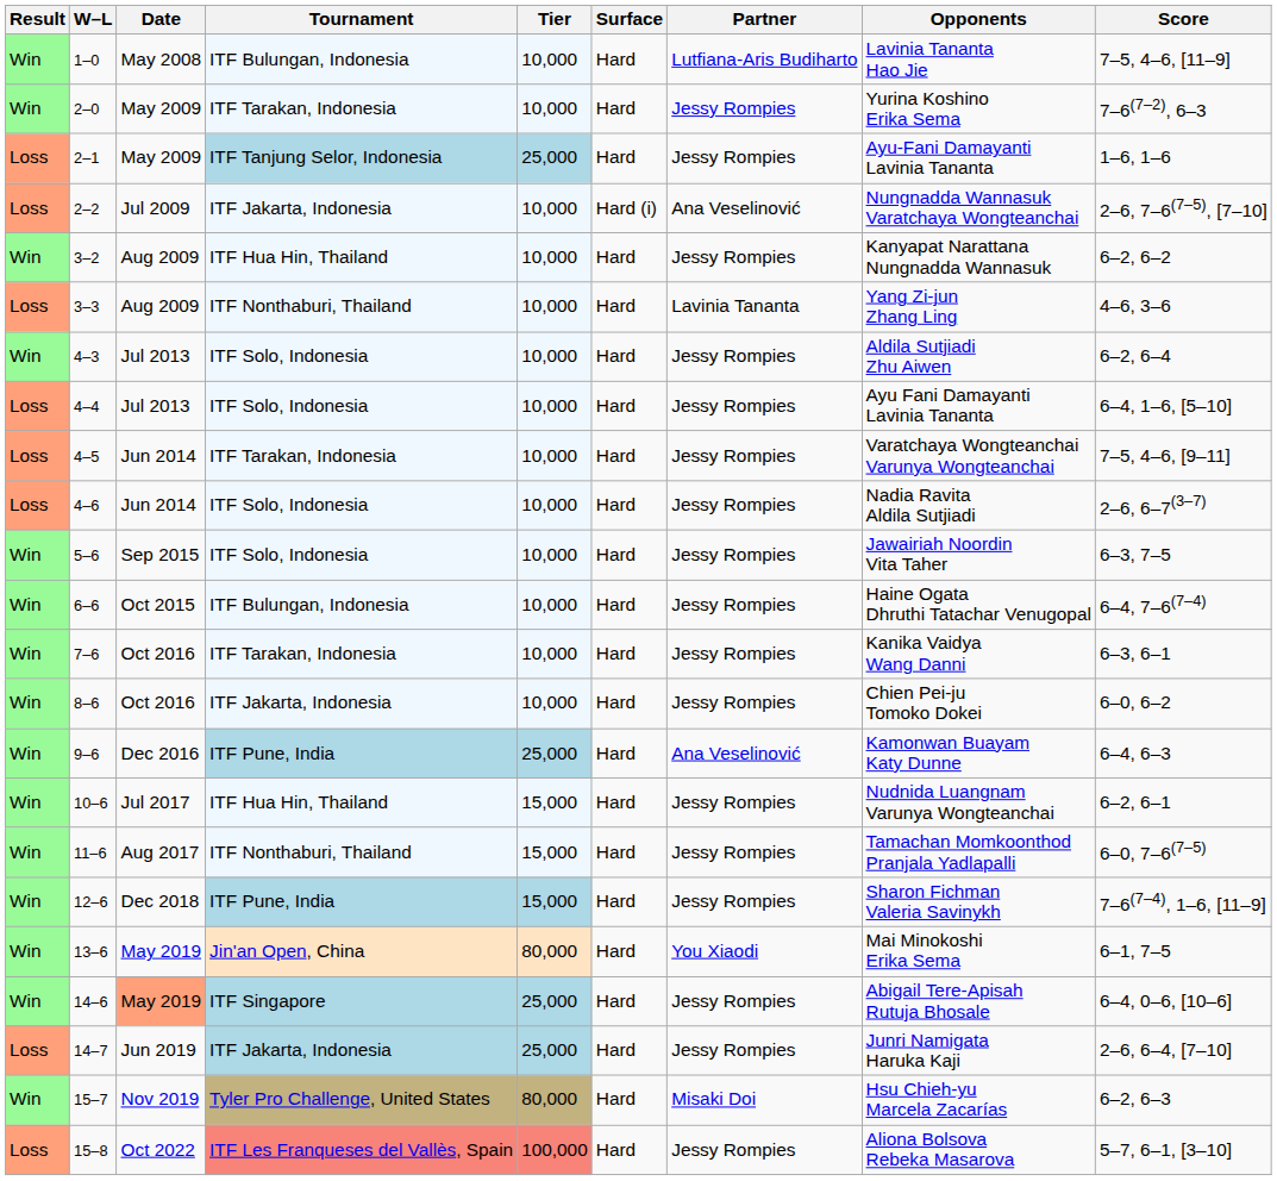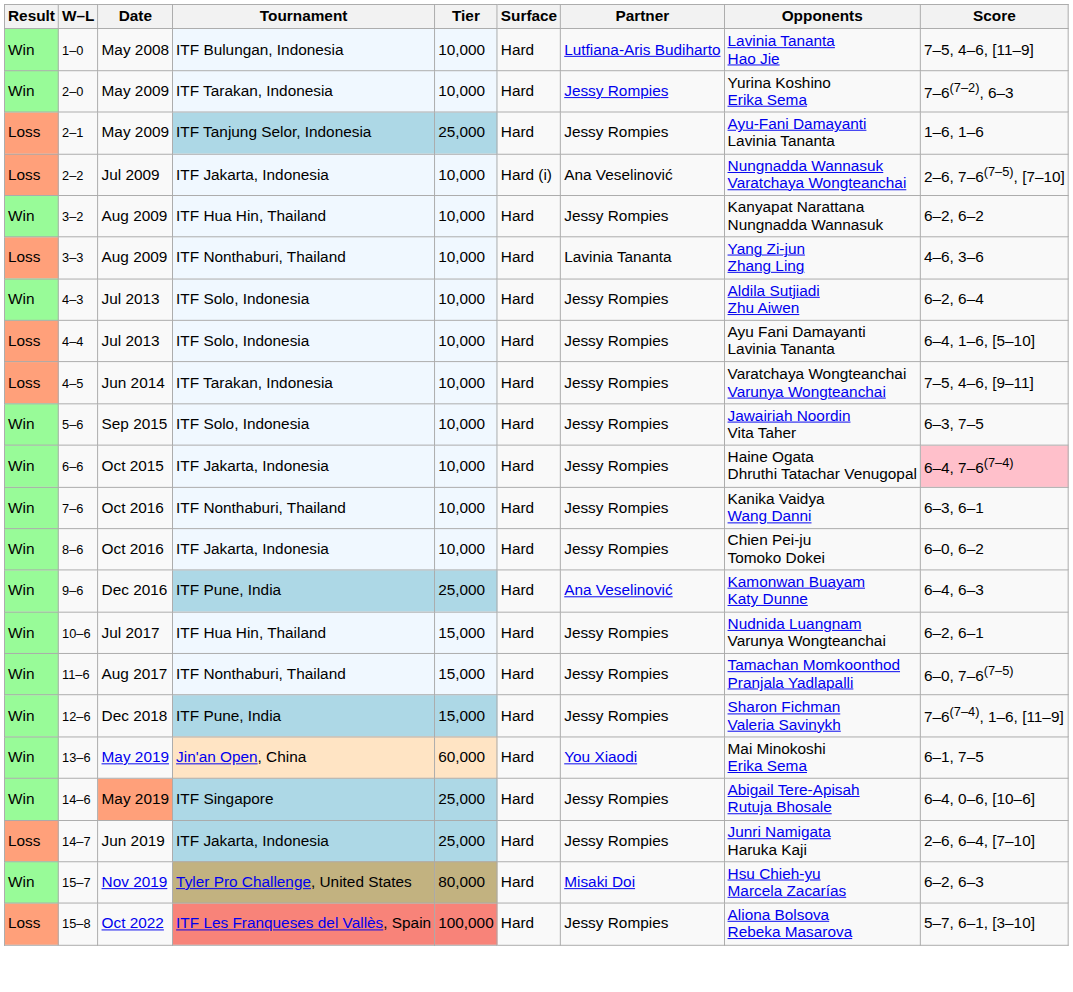- row: Loss | 4–6 | Jun 2014 | ITF Solo, Indonesia | 10,000 | Hard | Jessy Rompies | Nadia Ravita Aldila Sutjiadi | 2–6, 6–7(3–7)
6–6 | Tournament: ITF Bulungan, Indonesia -> ITF Jakarta, Indonesia
6–6 | Score: no background -> pink background
7–6 | Tournament: ITF Tarakan, Indonesia -> ITF Nonthaburi, Thailand
13–6 | Tier: 80,000 -> 60,000
